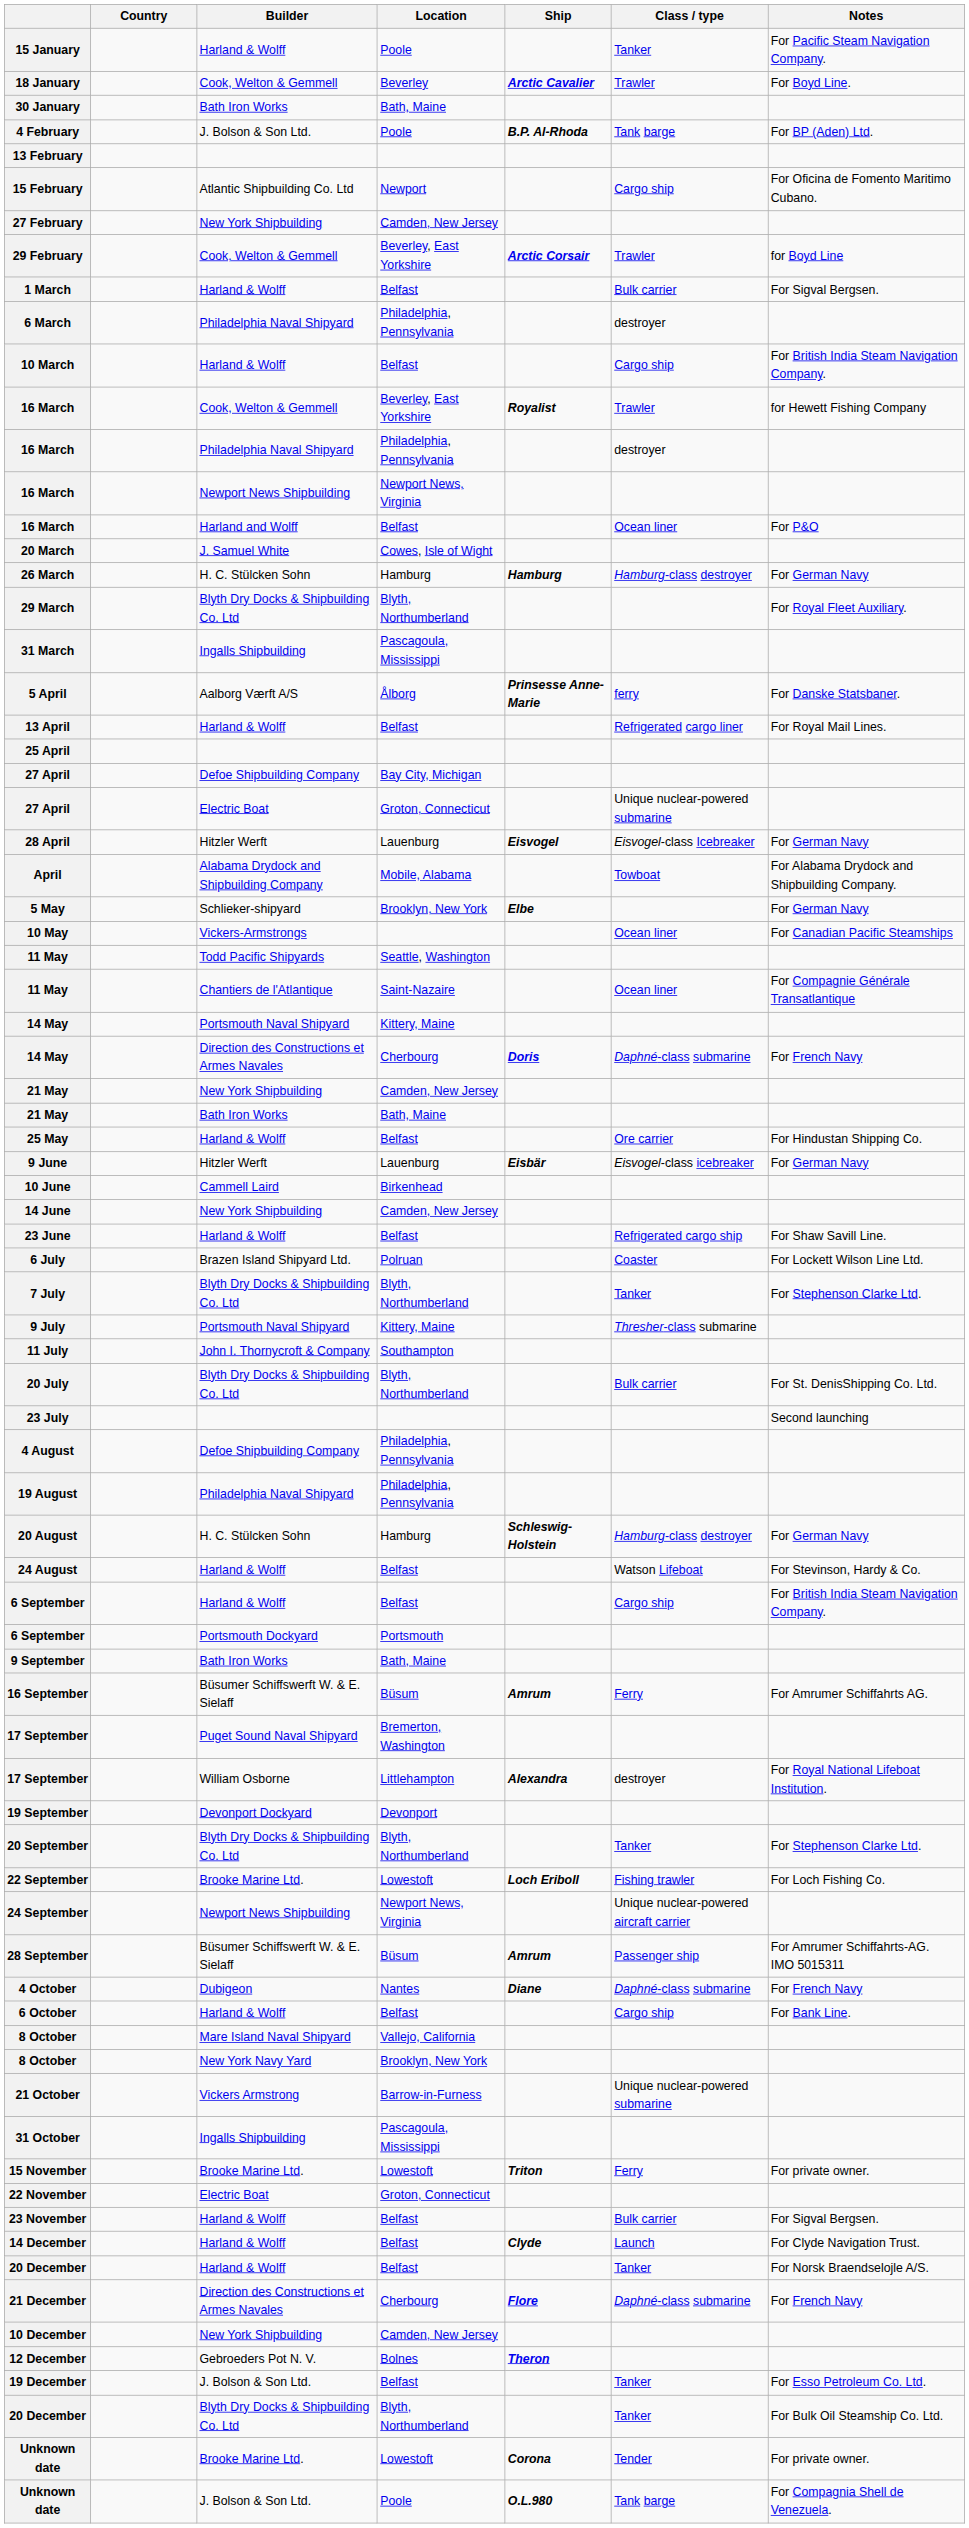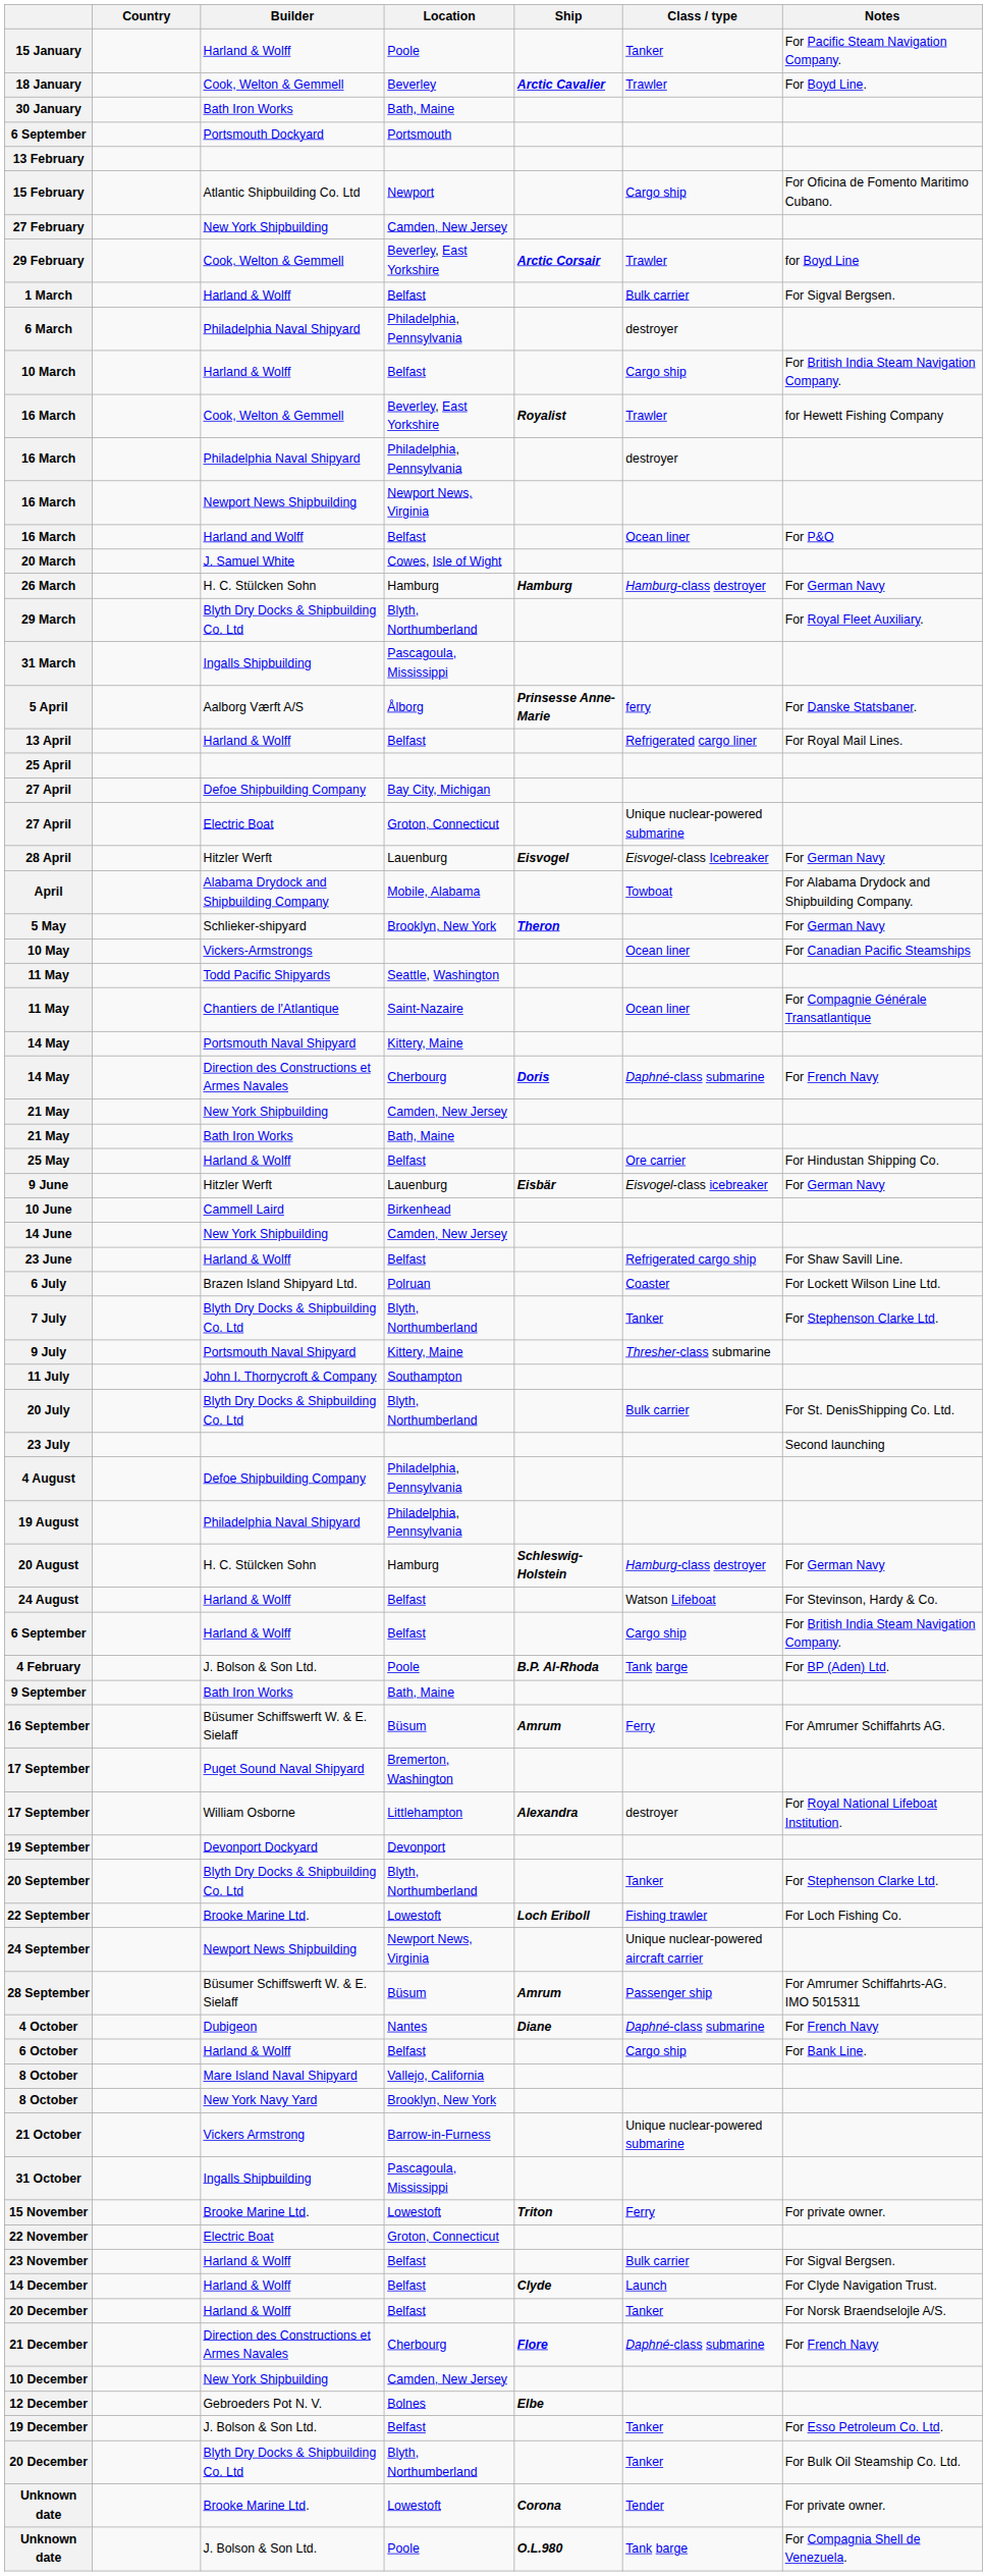rows swapped: 4 February <-> 6 September / Portsmouth Dockyard
5 May | Ship: Elbe -> Theron
12 December | Ship: Theron -> Elbe
